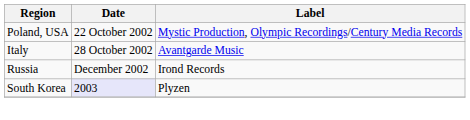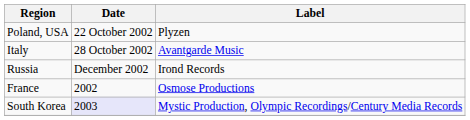Poland, USA | Label: Mystic Production, Olympic Recordings/Century Media Records -> Plyzen
+ row: France | 2002 | Osmose Productions
South Korea | Label: Plyzen -> Mystic Production, Olympic Recordings/Century Media Records
